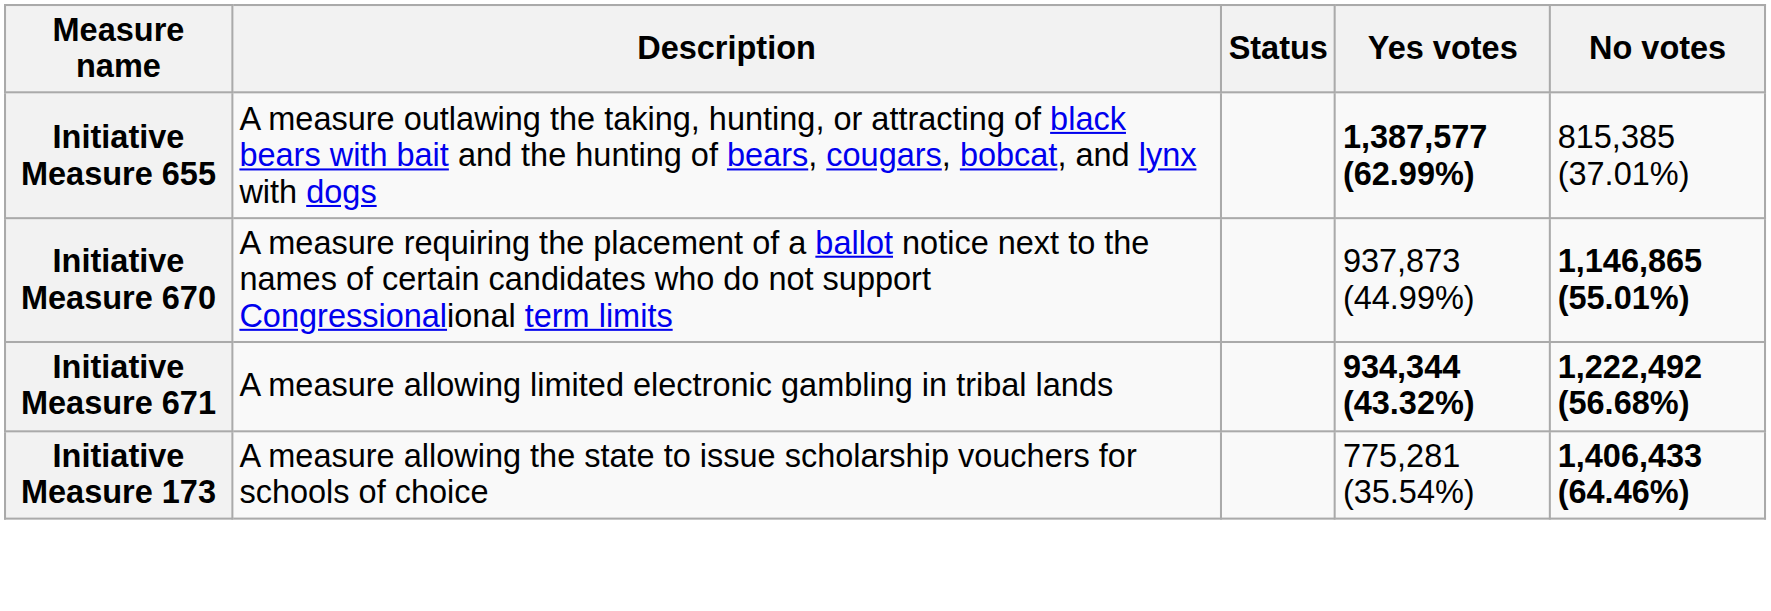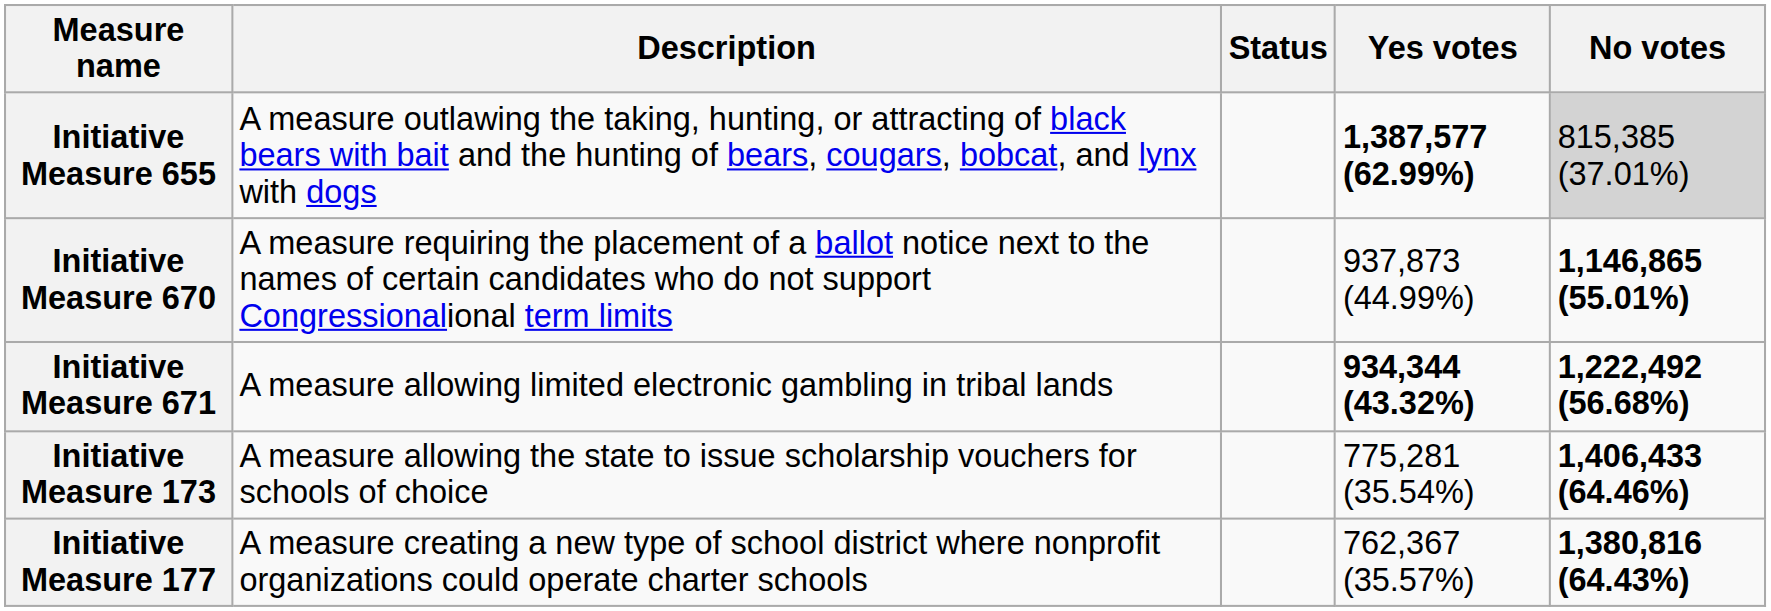Initiative Measure 655 | No votes: no background -> lightgrey background
+ row: Initiative Measure 177 | A measure creating a new type of school district where nonprofit organizations could operate charter schools | 762,367 (35.57%) | 1,380,816 (64.43%)
